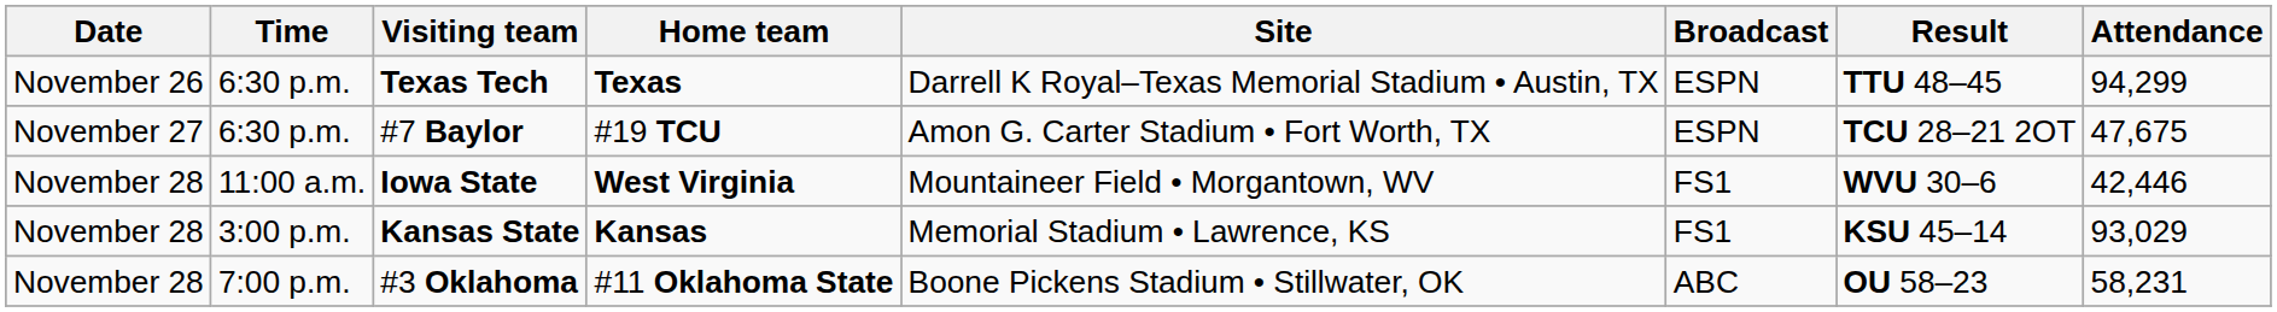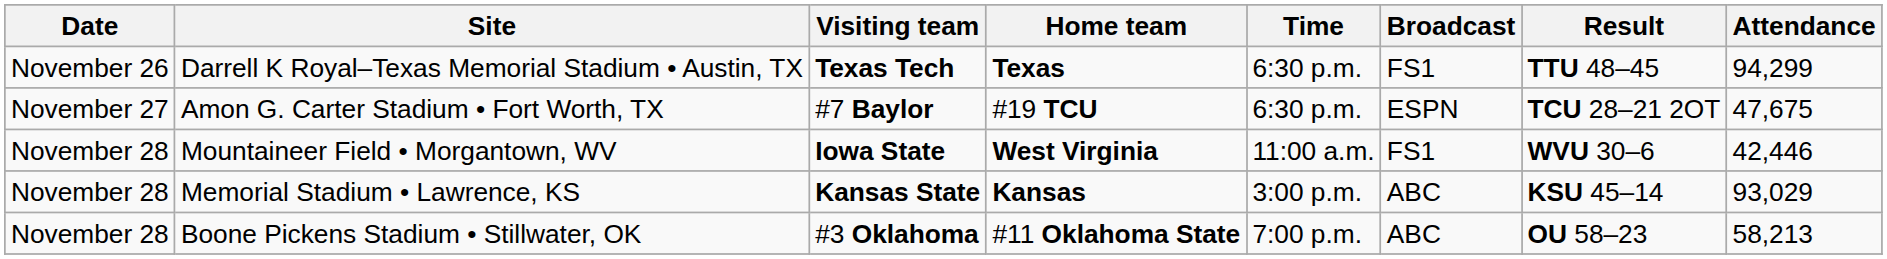columns swapped: Time <-> Site
Texas Tech | Broadcast: ESPN -> FS1
Kansas State | Broadcast: FS1 -> ABC
#3 Oklahoma | Attendance: 58,231 -> 58,213
